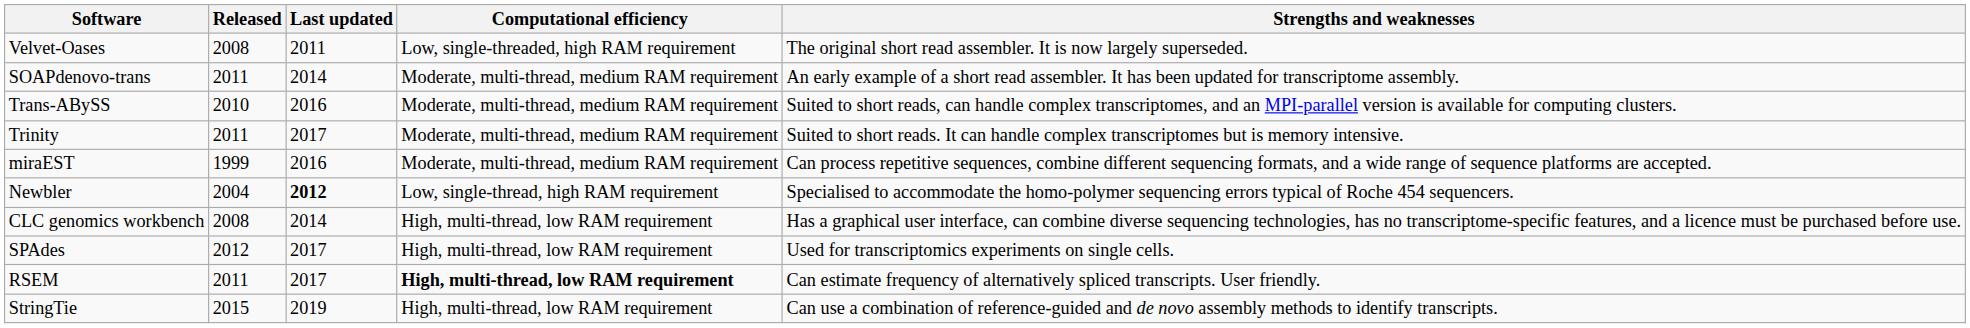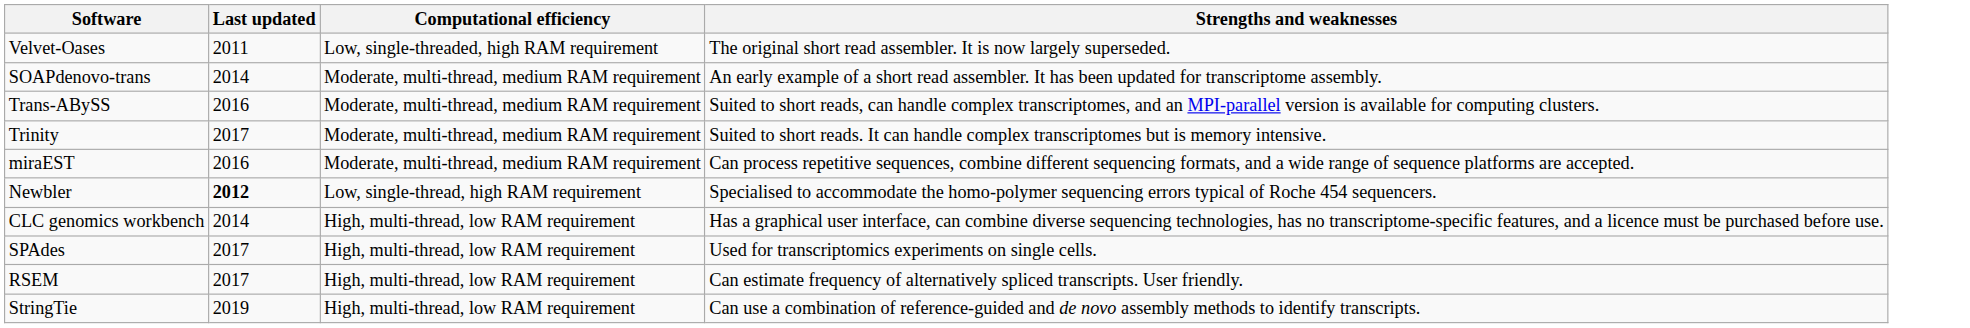- column: Released | 2008 | 2011 | 2010 | 2011 | 1999 | 2004 | 2008 | 2012 | 2011 | 2015
RSEM | Computational efficiency: bold -> normal
